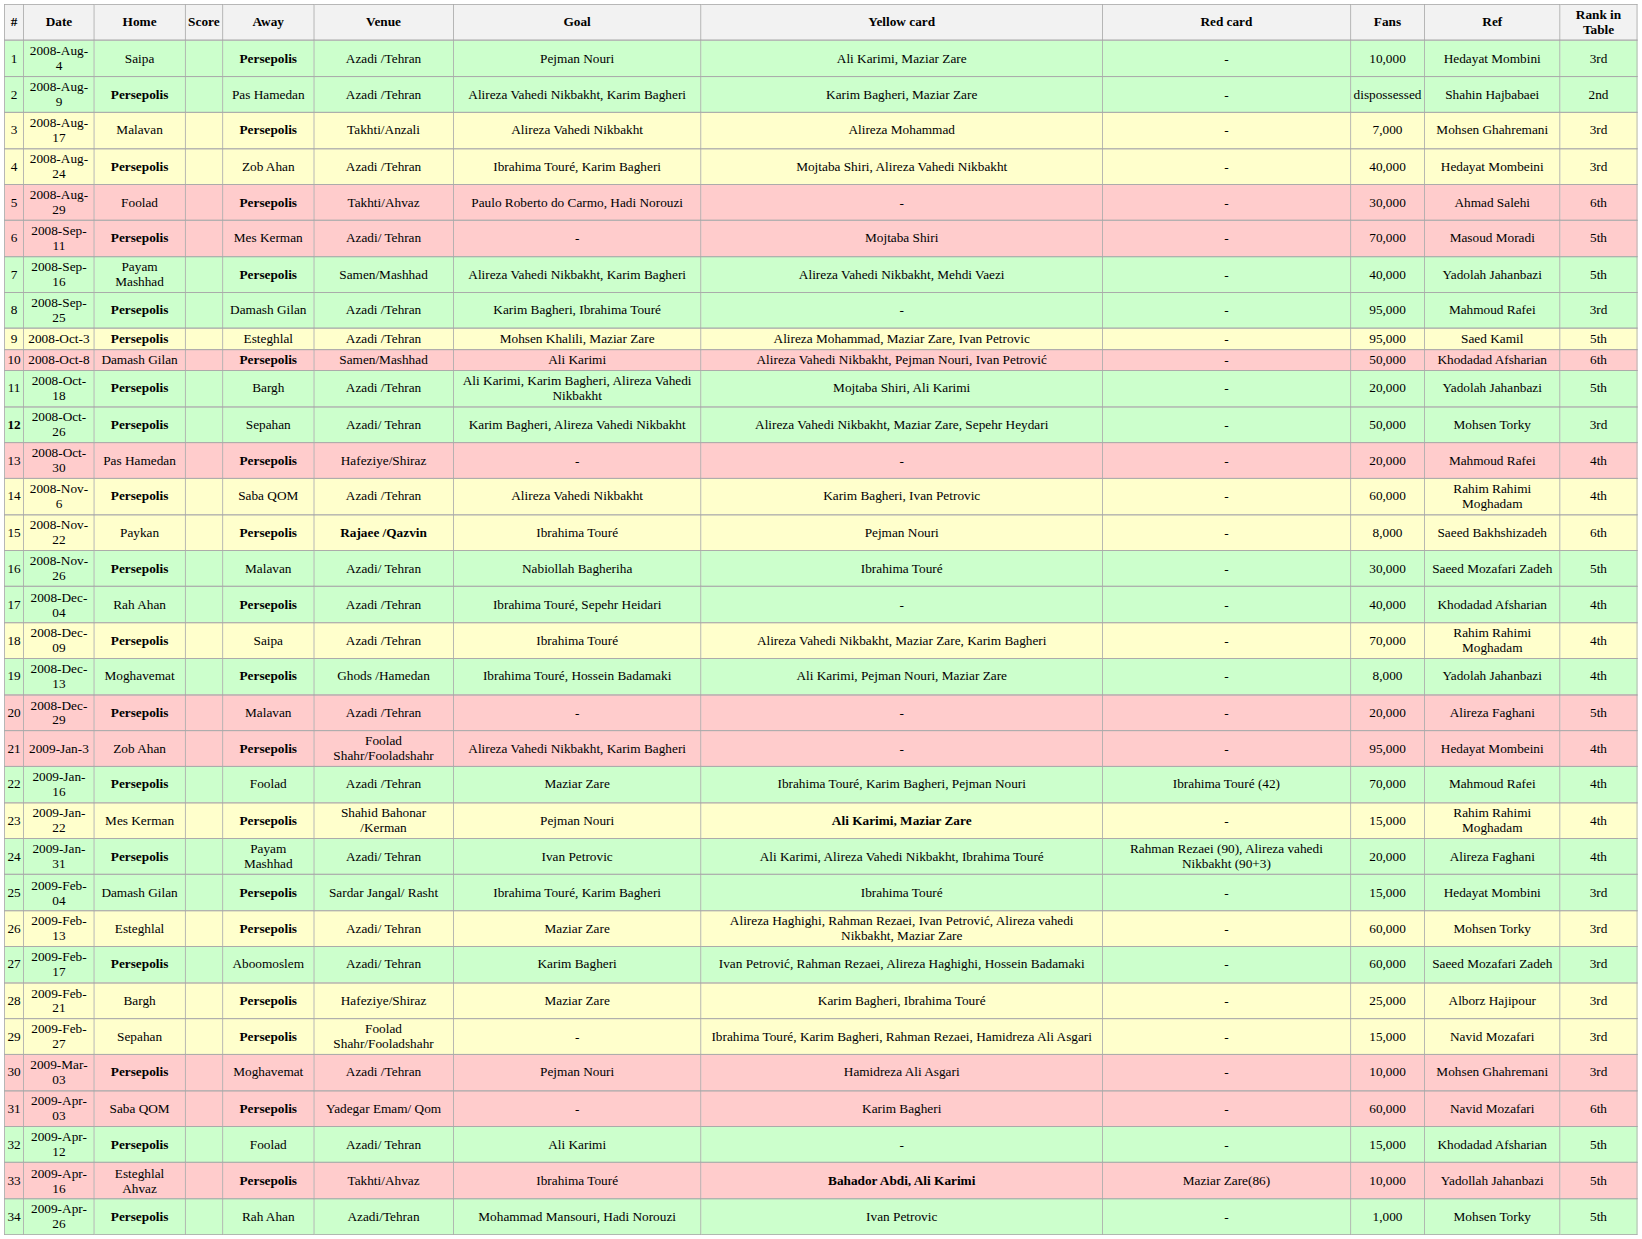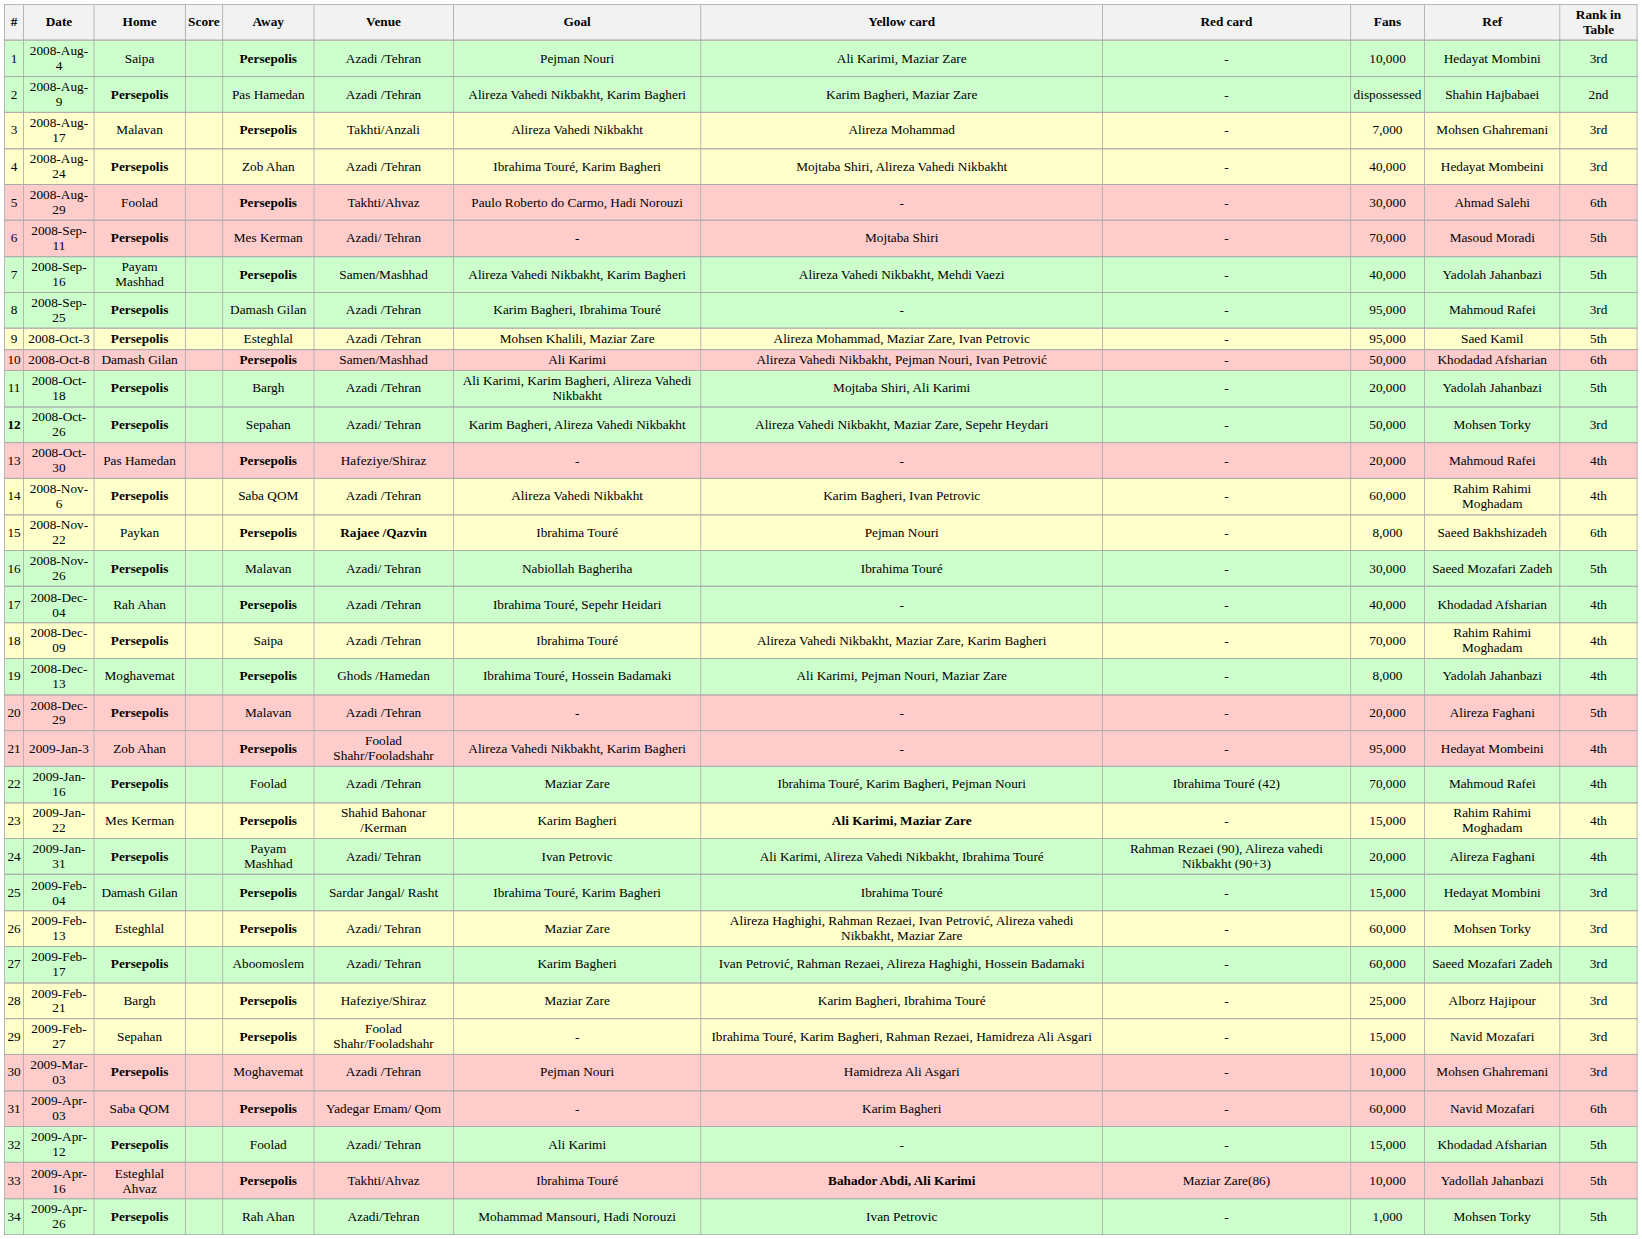2009-Jan-22 | Goal: Pejman Nouri -> Karim Bagheri
